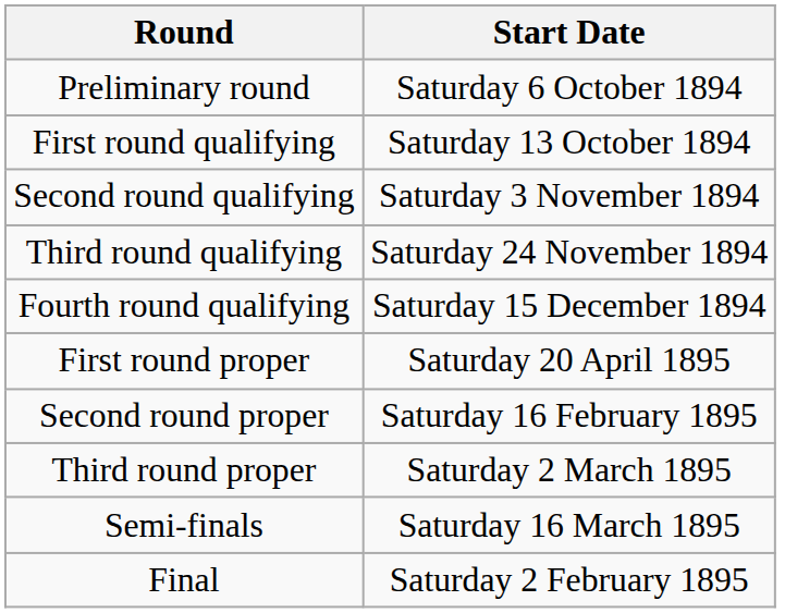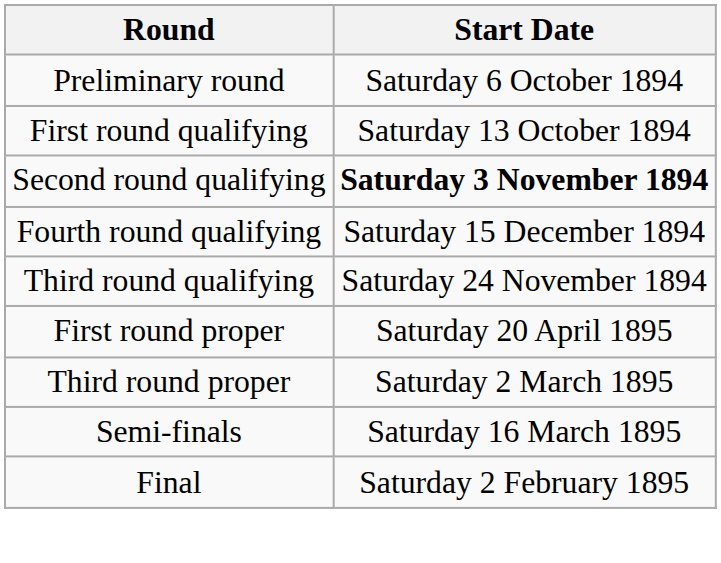Second round qualifying | Start Date: normal -> bold
rows swapped: Third round qualifying <-> Fourth round qualifying
- row: Second round proper | Saturday 16 February 1895
